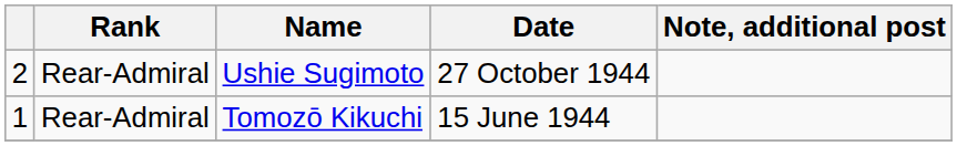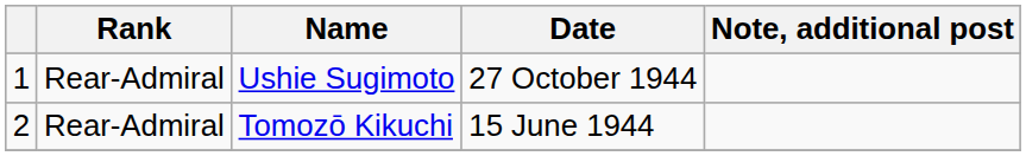Ushie Sugimoto | column 1: 2 -> 1
Tomozō Kikuchi | column 1: 1 -> 2
